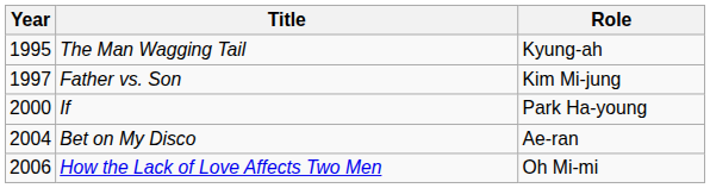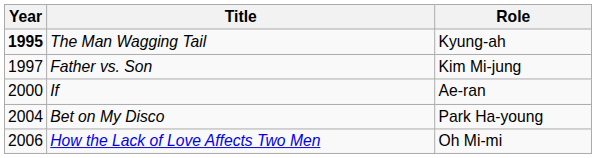The Man Wagging Tail | Year: normal -> bold
If | Role: Park Ha-young -> Ae-ran
Bet on My Disco | Role: Ae-ran -> Park Ha-young
